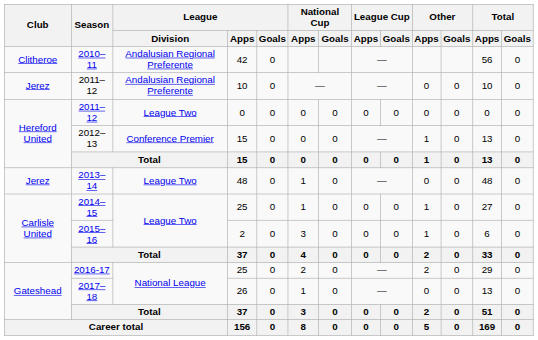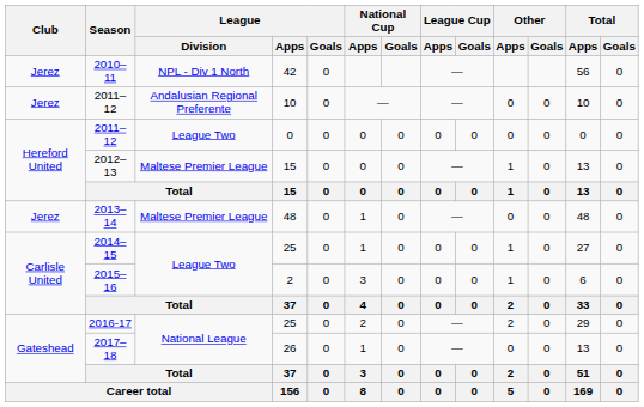2010–11 | Club: Clitheroe -> Jerez
2010–11 | League / Division: Andalusian Regional Preferente -> NPL - Div 1 North
2012–13 | League / Division: Conference Premier -> Maltese Premier League
2013–14 | League / Division: League Two -> Maltese Premier League
